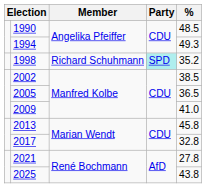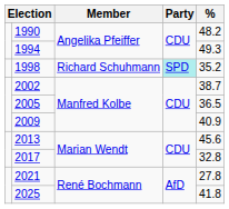1990 | %: 48.5 -> 48.2
2002 | %: 38.5 -> 38.7
2009 | %: 41.0 -> 40.9
2013 | %: 45.8 -> 45.6
2025 | %: 43.8 -> 41.8
